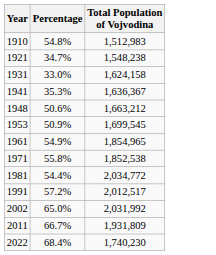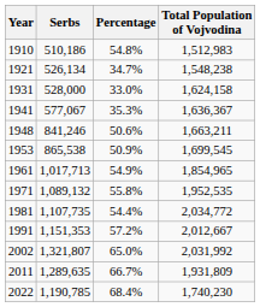+ column: Serbs | 510,186 | 526,134 | 528,000 | 577,067 | 841,246 | 865,538 | 1,017,713 | 1,089,132 | 1,107,735 | 1,151,353 | 1,321,807 | 1,289,635 | 1,190,785
1948 | Total Population of Vojvodina: 1,663,212 -> 1,663,211
1971 | Total Population of Vojvodina: 1,852,538 -> 1,952,535
1991 | Total Population of Vojvodina: 2,012,517 -> 2,012,667
